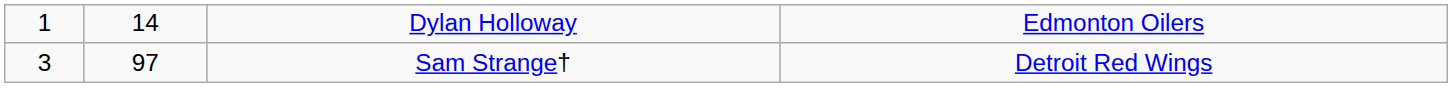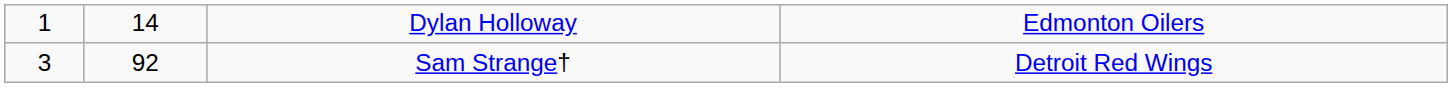Sam Strange† | column 2: 97 -> 92
